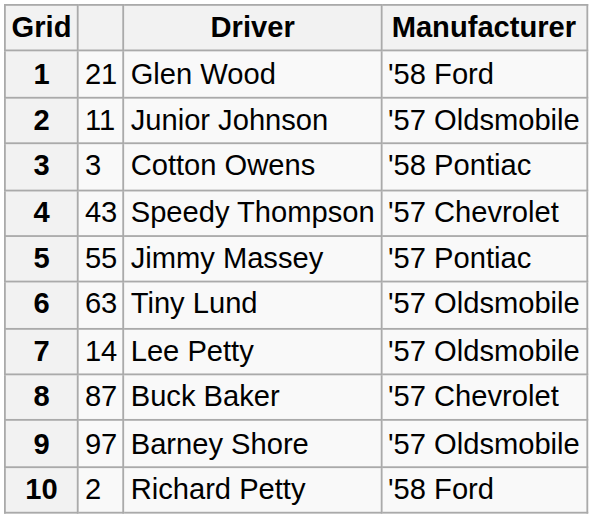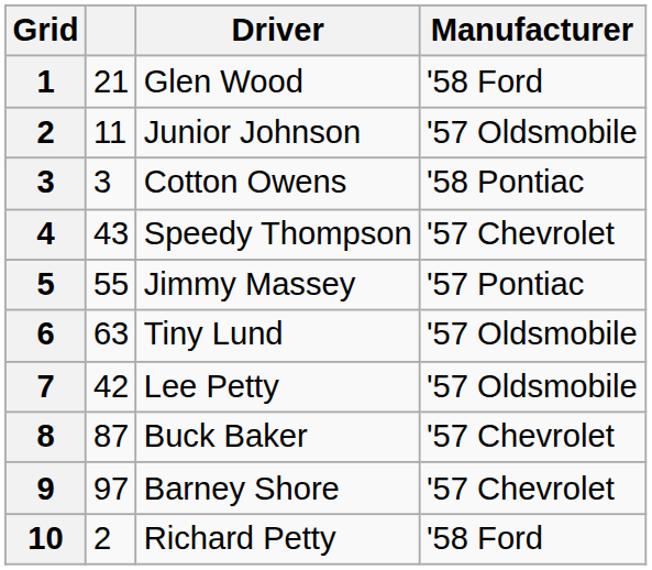Lee Petty | column 2: 14 -> 42
Barney Shore | Manufacturer: '57 Oldsmobile -> '57 Chevrolet
